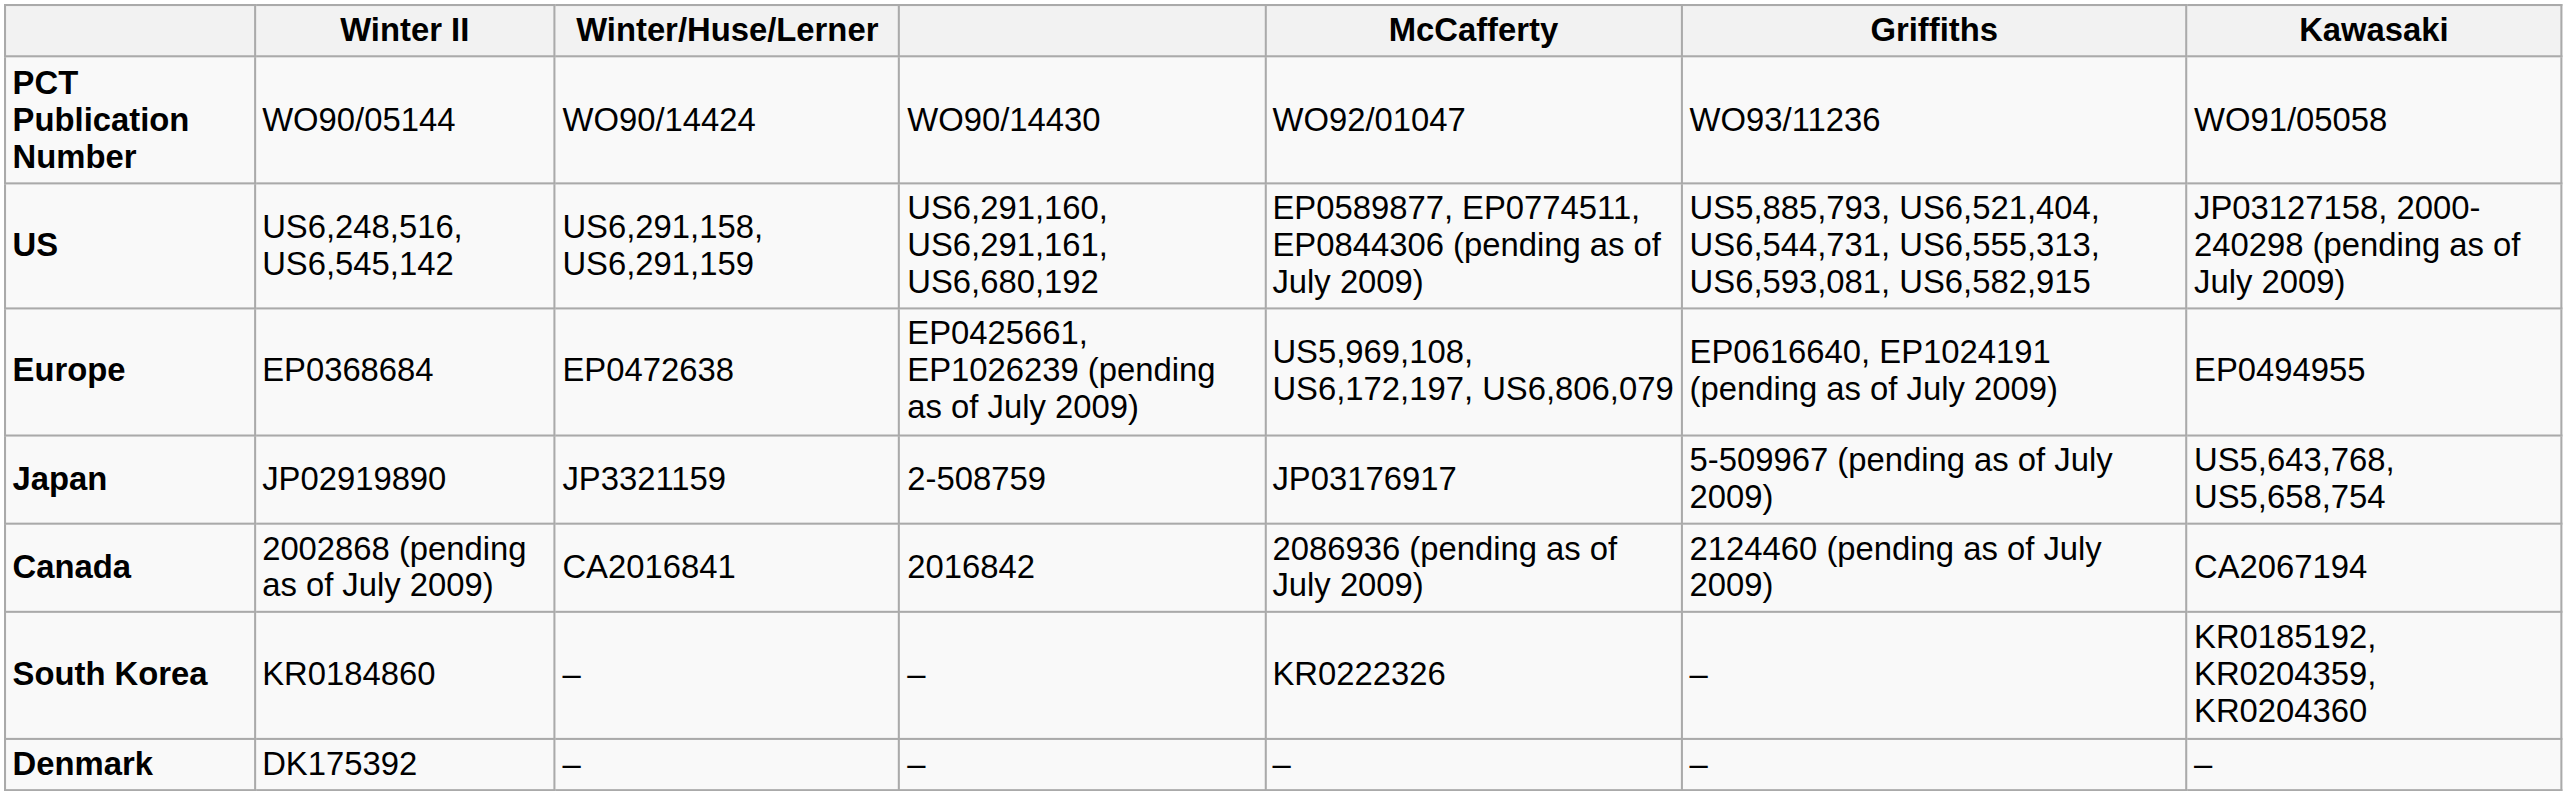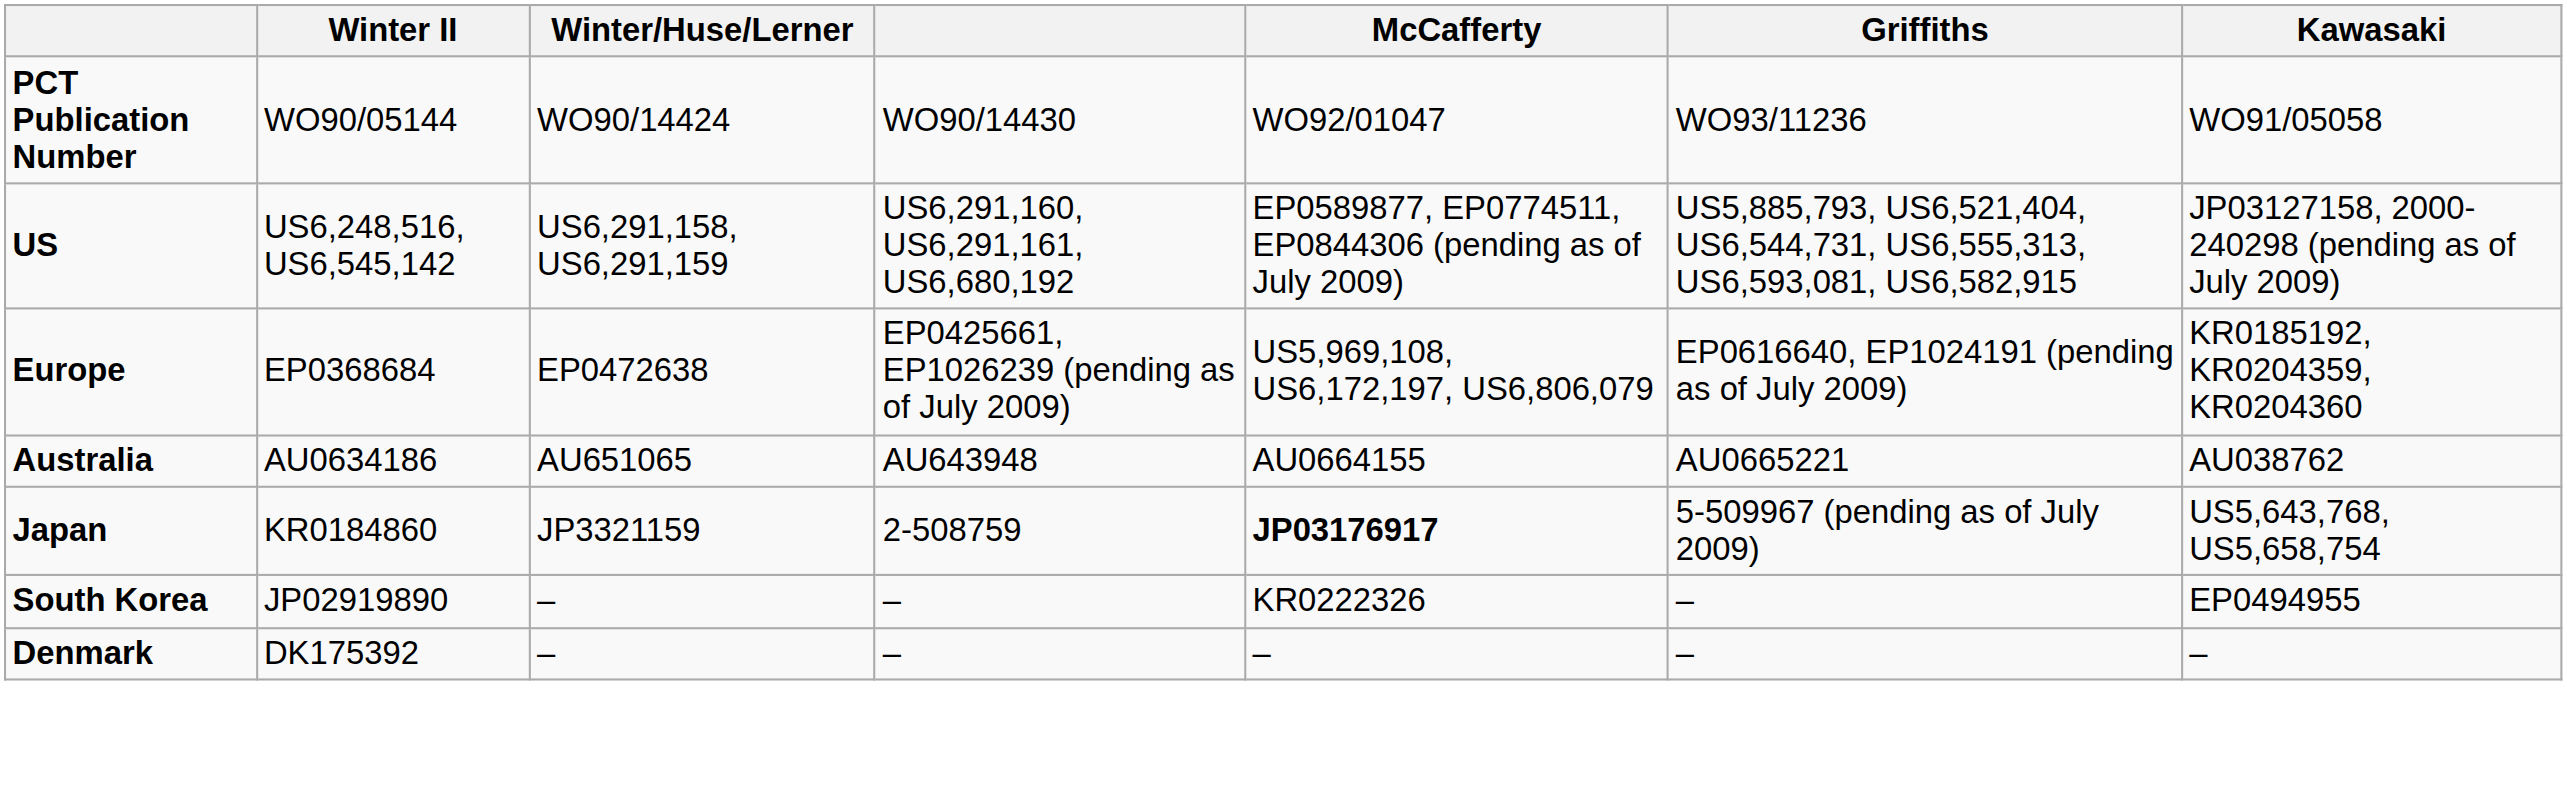Europe | Kawasaki: EP0494955 -> KR0185192, KR0204359, KR0204360
+ row: Australia | AU0634186 | AU651065 | AU643948 | AU0664155 | AU0665221 | AU038762
Japan | Winter II: JP02919890 -> KR0184860
Japan | McCafferty: normal -> bold
- row: Canada | 2002868 (pending as of July 2009) | CA2016841 | 2016842 | 2086936 (pending as of July 2009) | 2124460 (pending as of July 2009) | CA2067194
South Korea | Winter II: KR0184860 -> JP02919890
South Korea | Kawasaki: KR0185192, KR0204359, KR0204360 -> EP0494955
